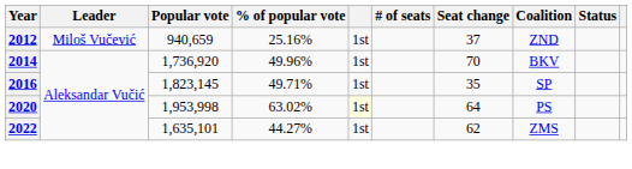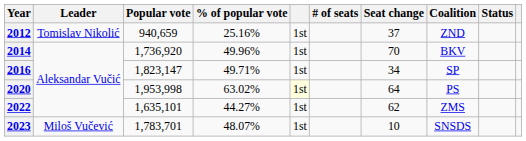2012 | Leader: Miloš Vučević -> Tomislav Nikolić
2016 | Popular vote: 1,823,145 -> 1,823,147
2016 | Seat change: 35 -> 34
+ row: 2023 | Miloš Vučević | 1,783,701 | 48.07% | 1st | 10 | SNSDS
